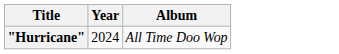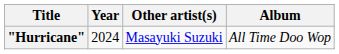+ column: Other artist(s) | Masayuki Suzuki
